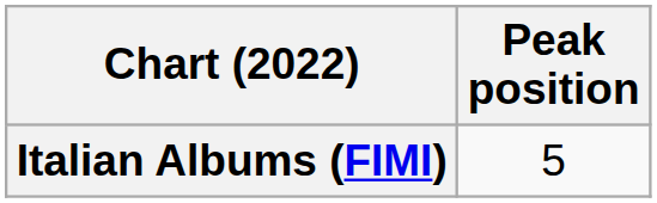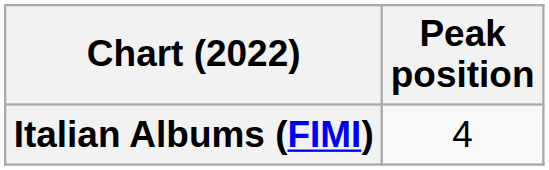Italian Albums (FIMI) | Peak position: 5 -> 4
